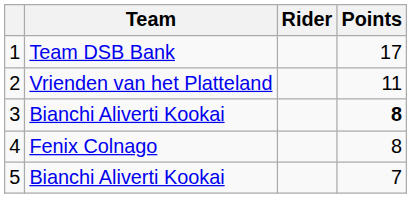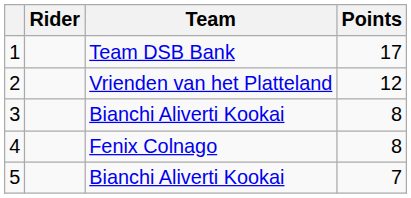columns swapped: Rider <-> Team
2 | Points: 11 -> 12
3 | Points: bold -> normal
